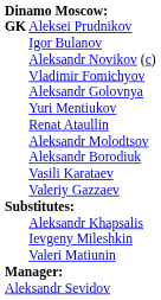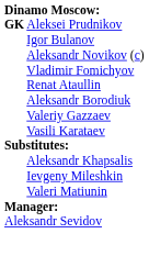- row: Aleksandr Golovnya
- row: Yuri Mentiukov
- row: Aleksandr Molodtsov
rows swapped: Vasili Karataev <-> Valeriy Gazzaev
